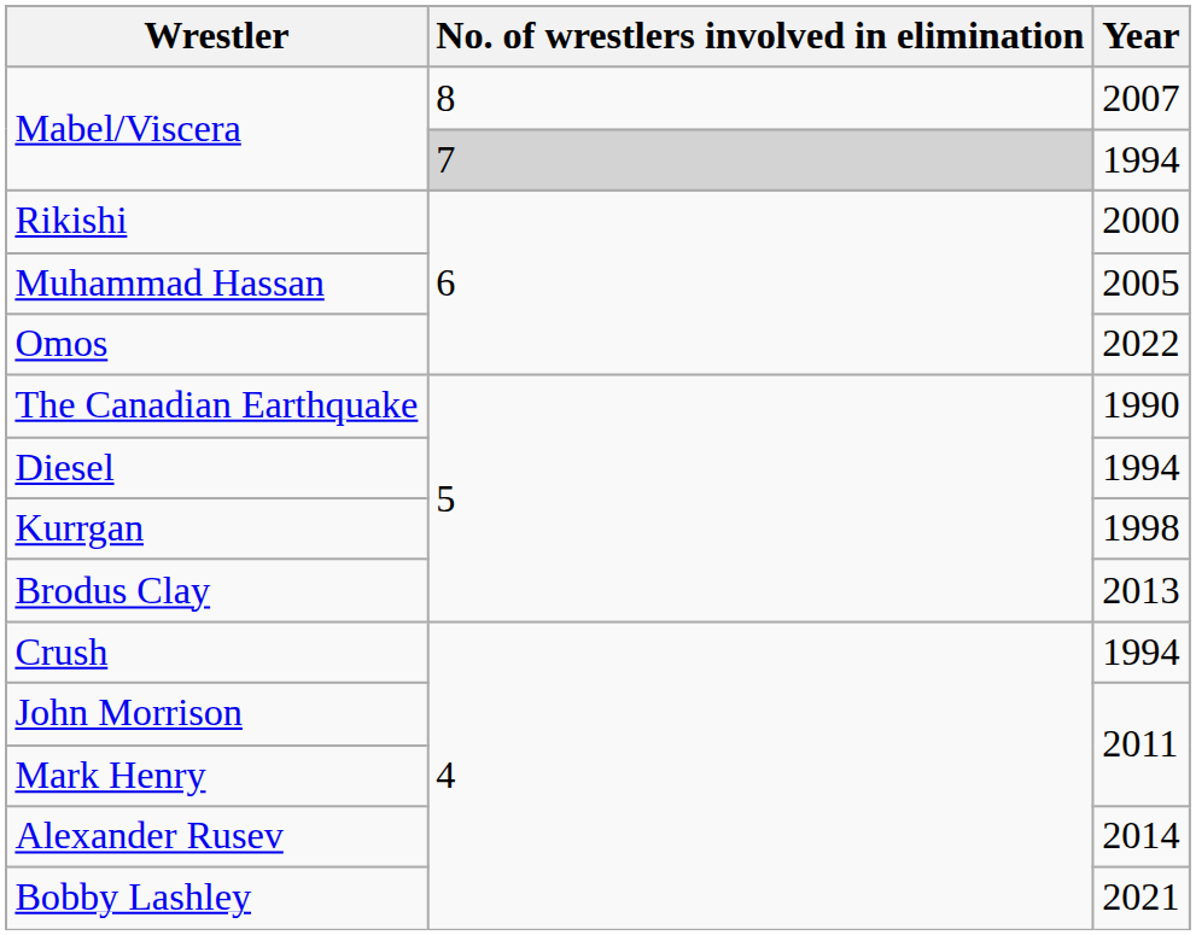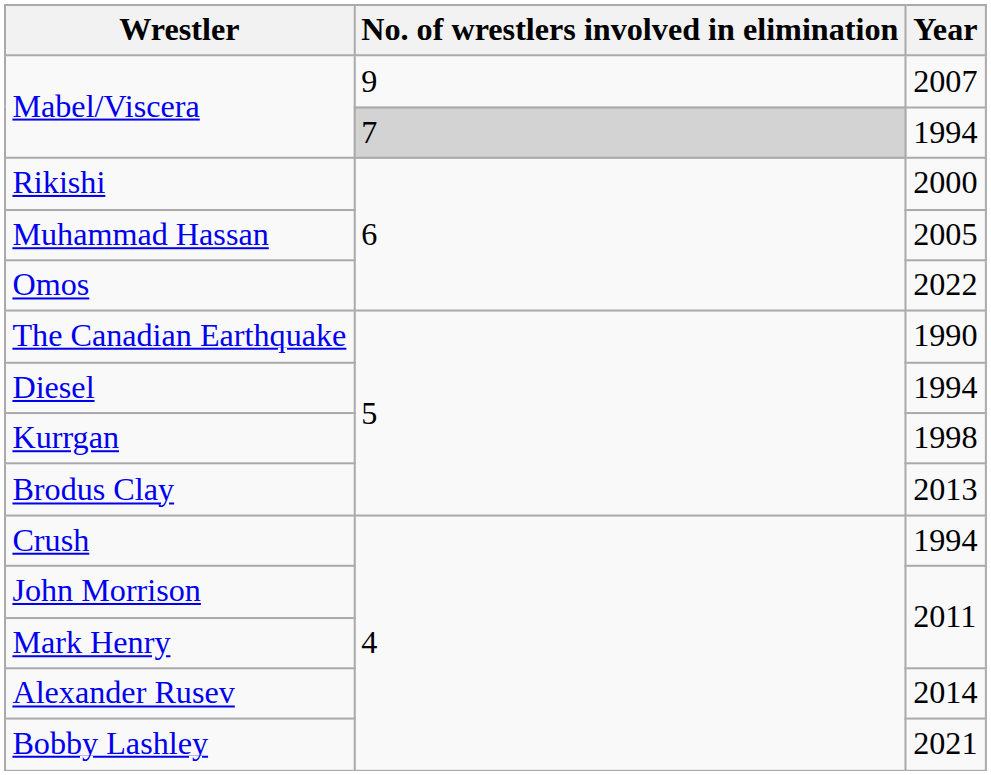Mabel/Viscera / 2007 | No. of wrestlers involved in elimination: 8 -> 9
